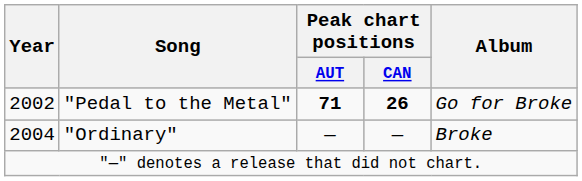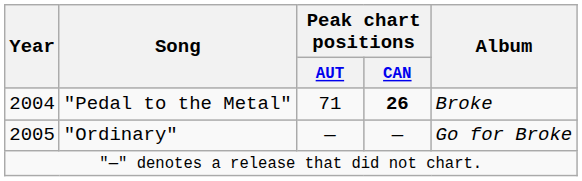"Pedal to the Metal" | Year: 2002 -> 2004
"Pedal to the Metal" | Peak chart positions / AUT: bold -> normal
"Pedal to the Metal" | Album: Go for Broke -> Broke
"Ordinary" | Year: 2004 -> 2005
"Ordinary" | Album: Broke -> Go for Broke
